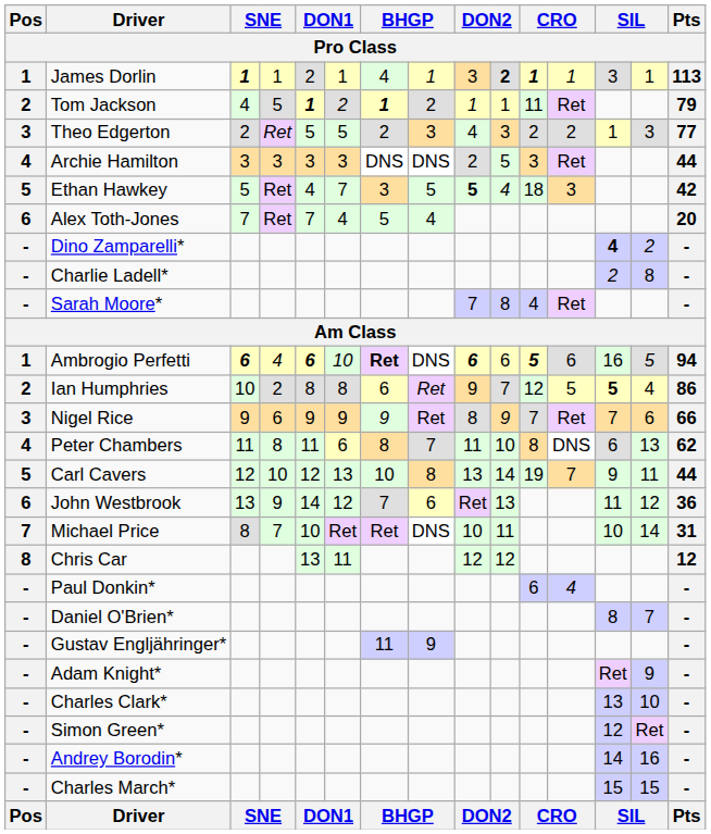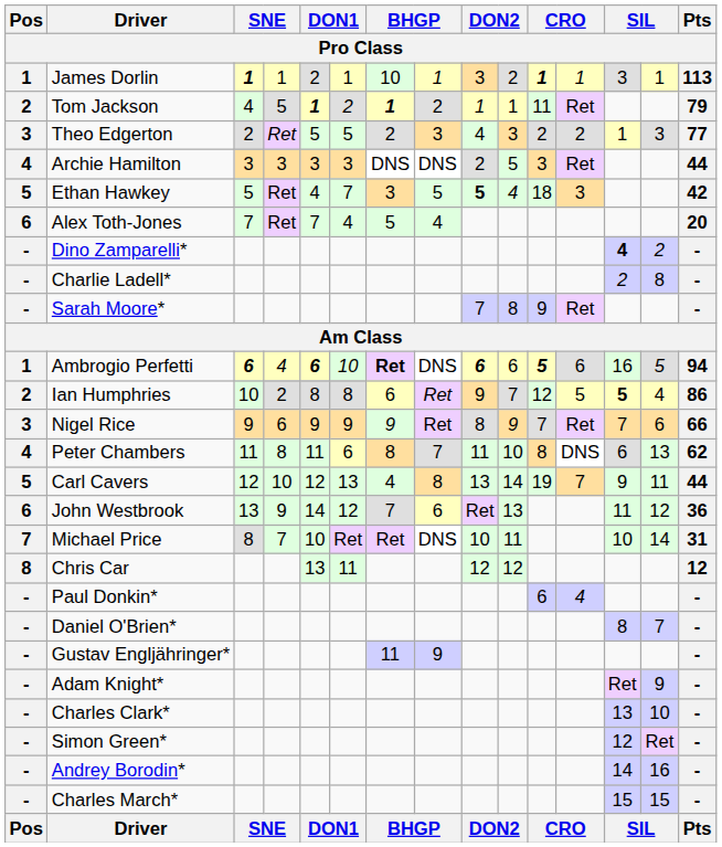James Dorlin | column 7: 4 -> 10
James Dorlin | column 10: bold -> normal
Sarah Moore* | column 11: 4 -> 9
Carl Cavers | column 7: 10 -> 4
